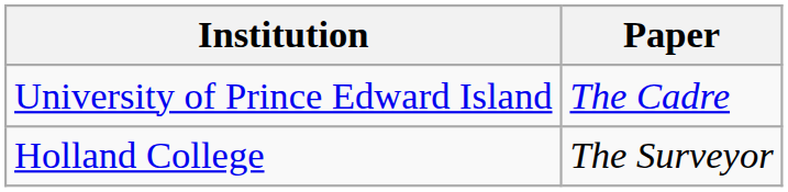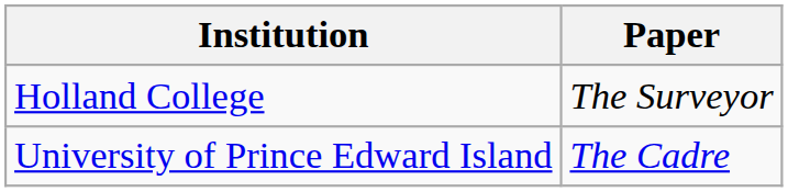rows swapped: Holland College <-> University of Prince Edward Island
